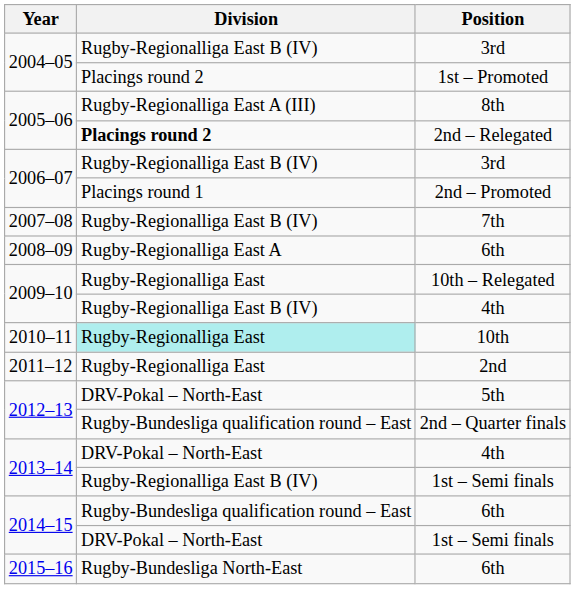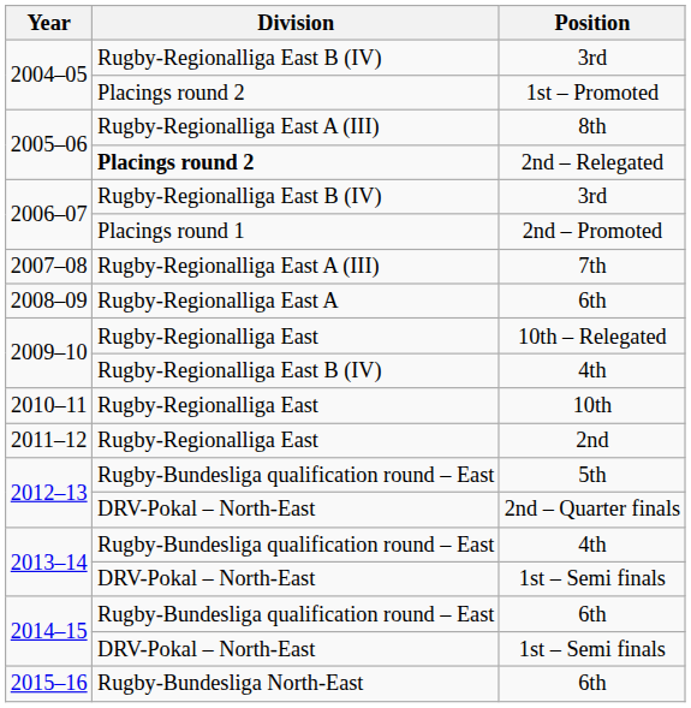7th | Division: Rugby-Regionalliga East B (IV) -> Rugby-Regionalliga East A (III)
10th | Division: paleturquoise background -> no background
5th | Division: DRV-Pokal – North-East -> Rugby-Bundesliga qualification round – East
2nd – Quarter finals | Division: Rugby-Bundesliga qualification round – East -> DRV-Pokal – North-East
2013–14 / 4th | Division: DRV-Pokal – North-East -> Rugby-Bundesliga qualification round – East
2013–14 / 1st – Semi finals | Division: Rugby-Regionalliga East B (IV) -> DRV-Pokal – North-East
